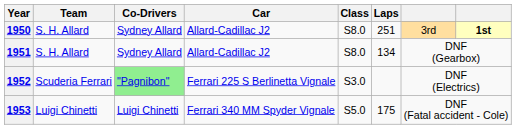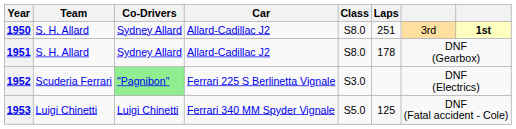1951 | Laps: 134 -> 178
1953 | Laps: 175 -> 125
